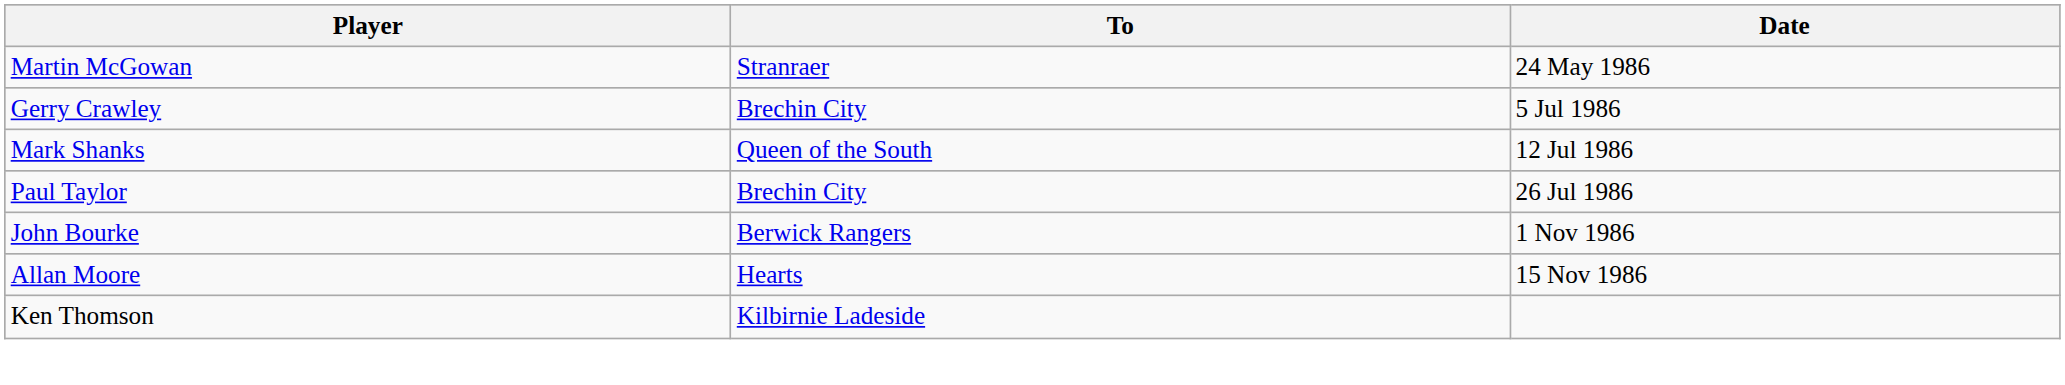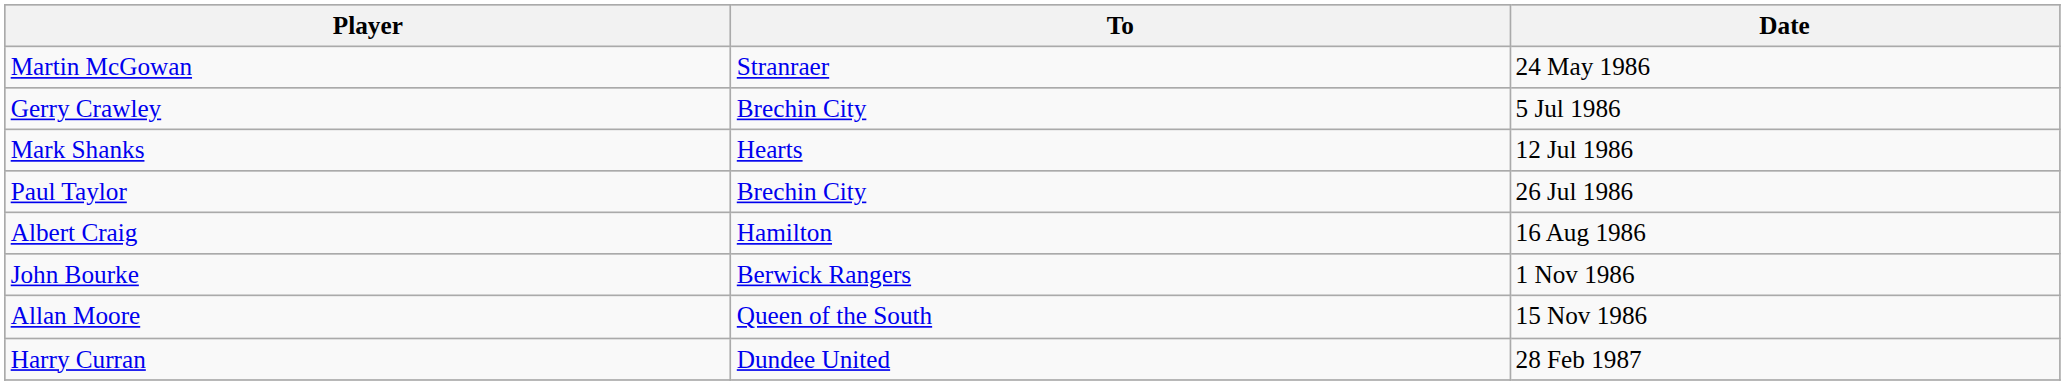Mark Shanks | To: Queen of the South -> Hearts
+ row: Albert Craig | Hamilton | 16 Aug 1986
Allan Moore | To: Hearts -> Queen of the South
+ row: Harry Curran | Dundee United | 28 Feb 1987
- row: Ken Thomson | Kilbirnie Ladeside
